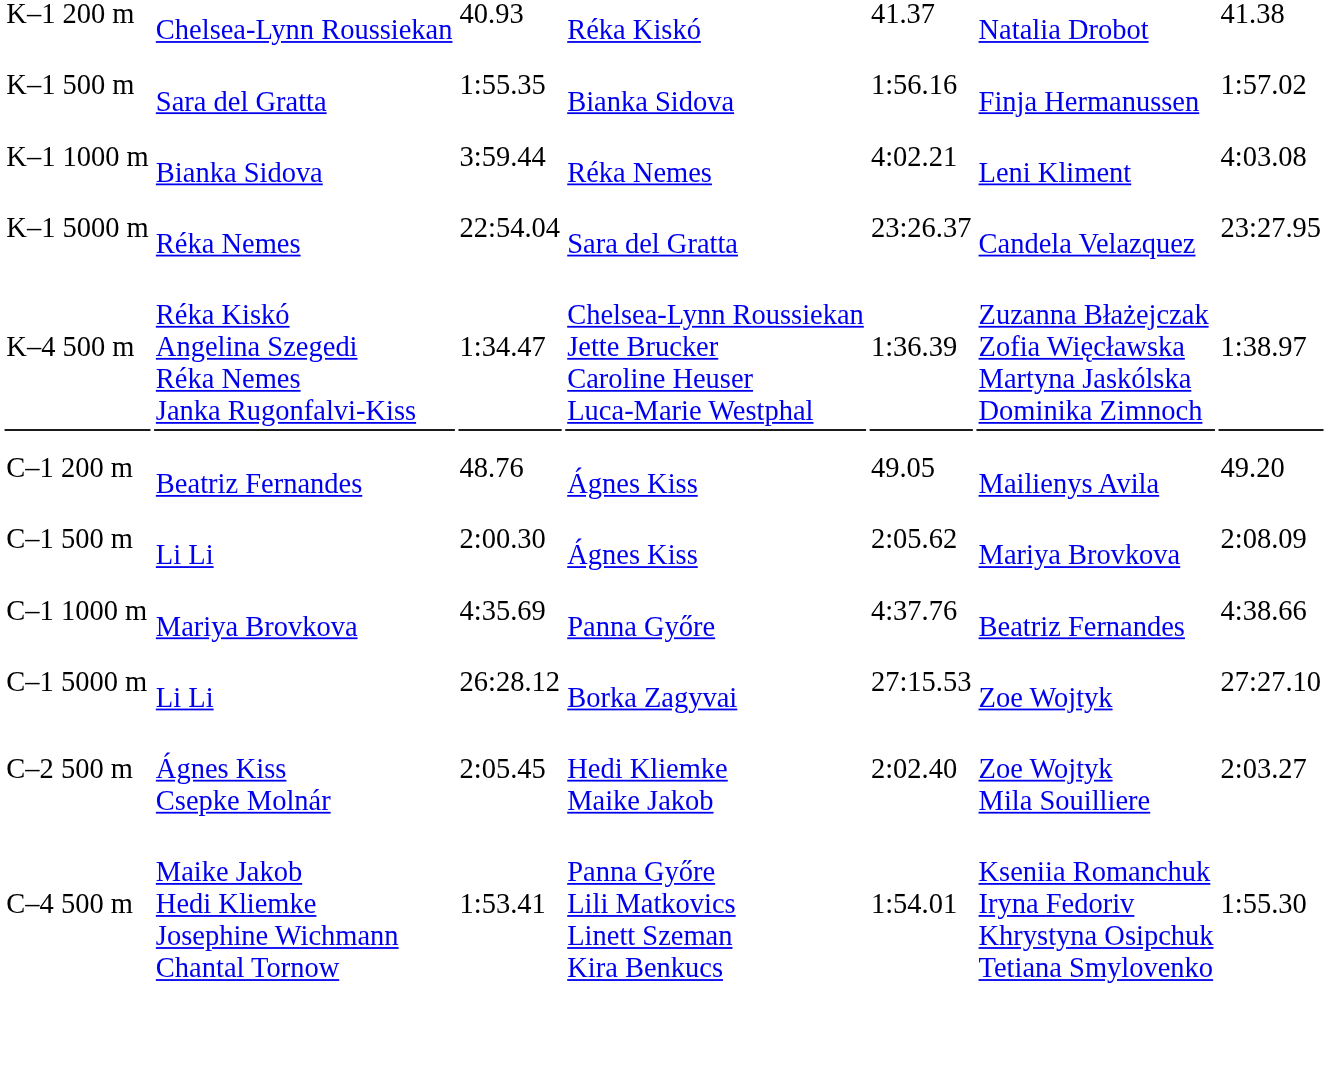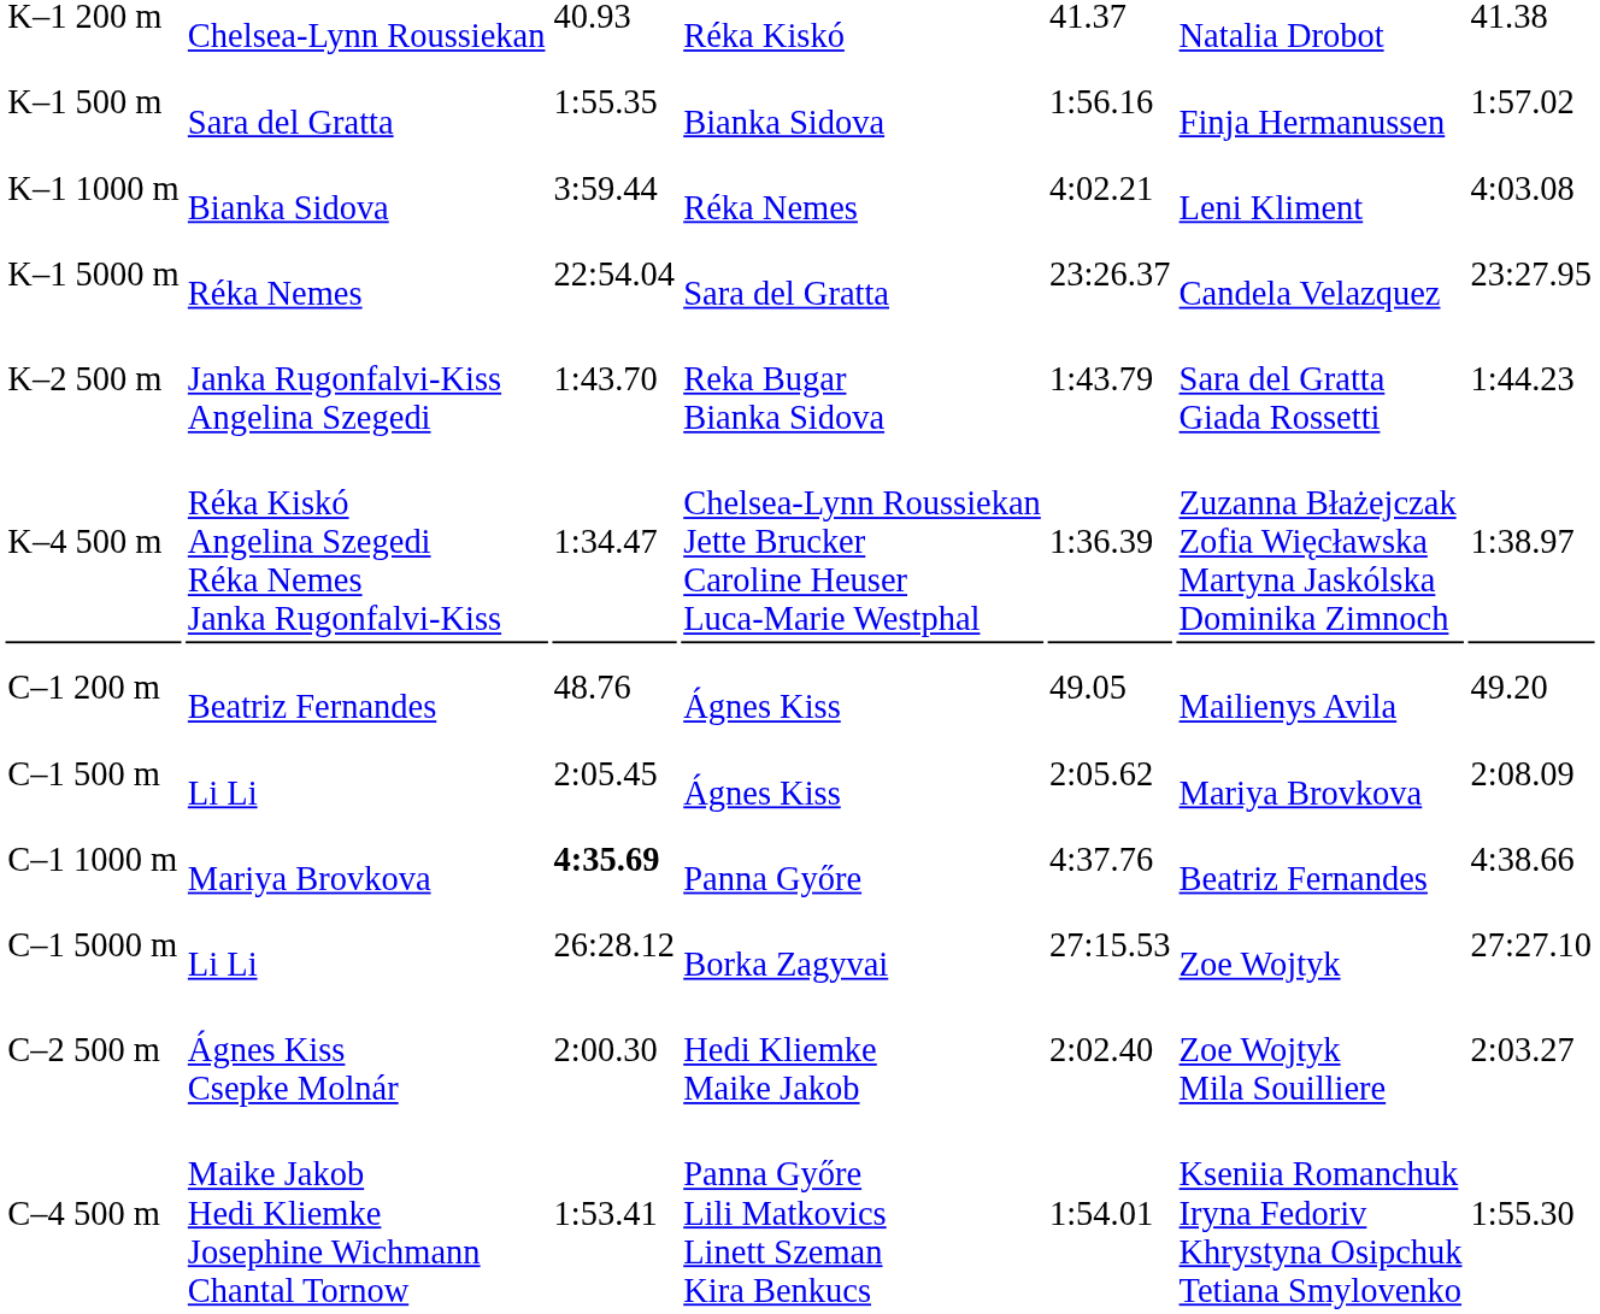+ row: K–2 500 m | Janka Rugonfalvi-Kiss Angelina Szegedi | 1:43.70 | Reka Bugar Bianka Sidova | 1:43.79 | Sara del Gratta Giada Rossetti | 1:44.23
C–1 500 m | column 3: 2:00.30 -> 2:05.45
C–1 1000 m | column 3: normal -> bold
C–2 500 m | column 3: 2:05.45 -> 2:00.30
